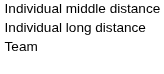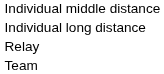+ row: Relay
